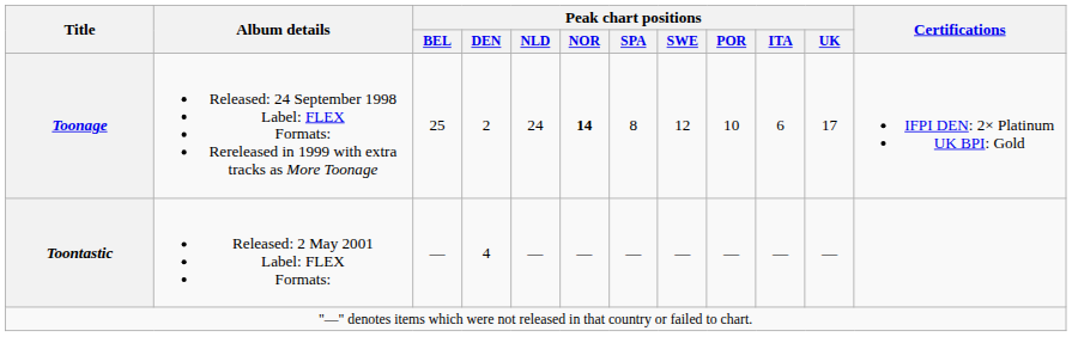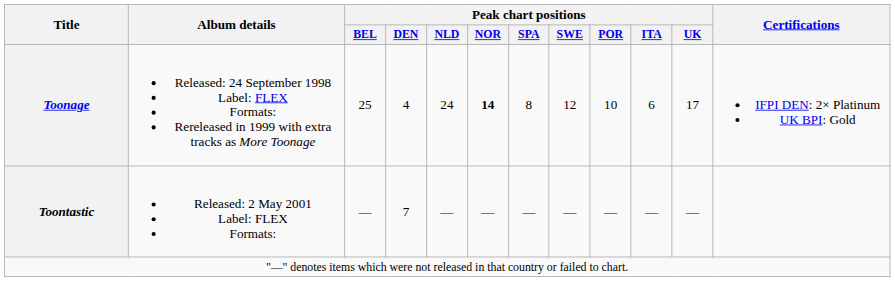Toonage | Peak chart positions / DEN: 2 -> 4
Toontastic | Peak chart positions / DEN: 4 -> 7
